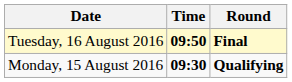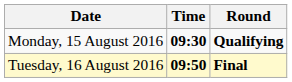rows swapped: Monday, 15 August 2016 <-> Tuesday, 16 August 2016
